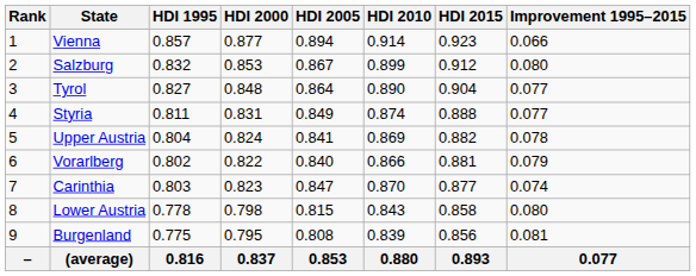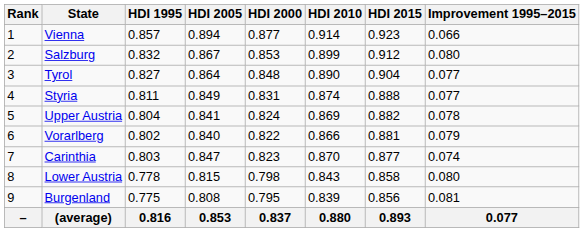columns swapped: HDI 2000 <-> HDI 2005
